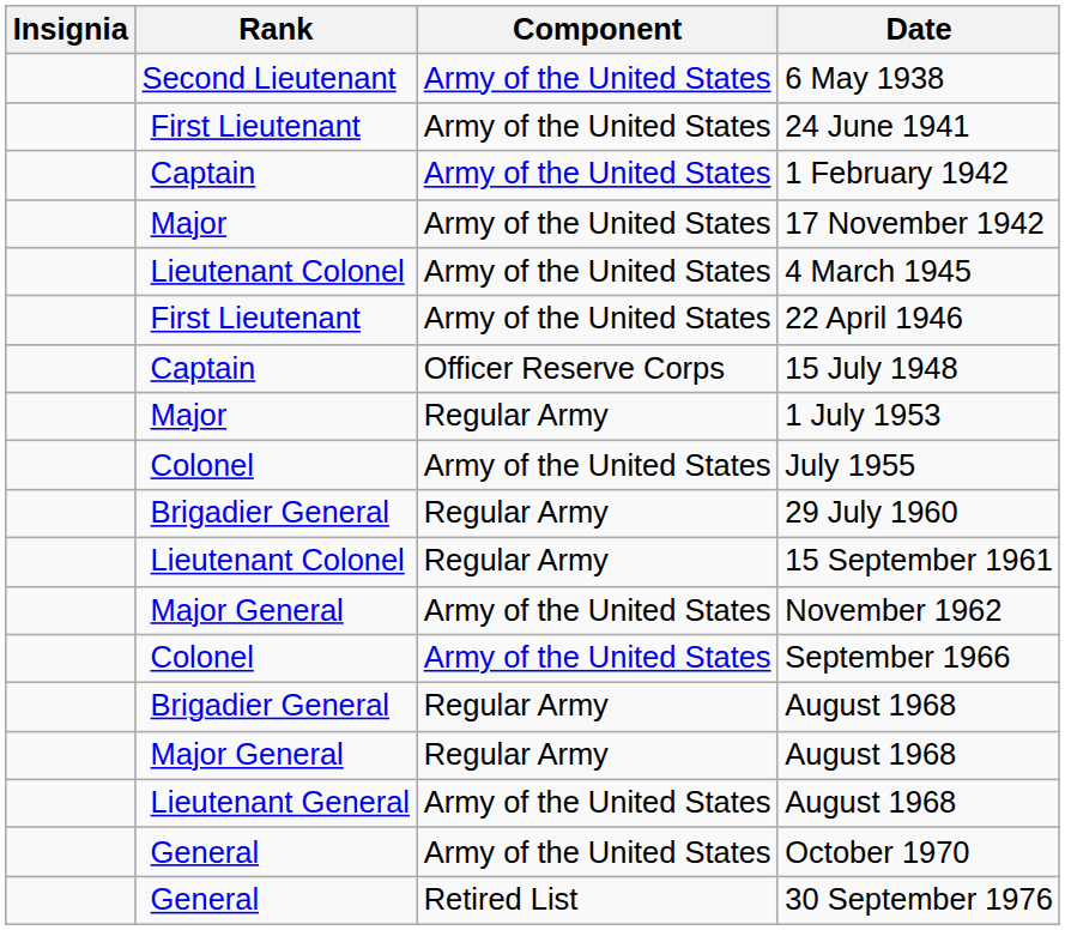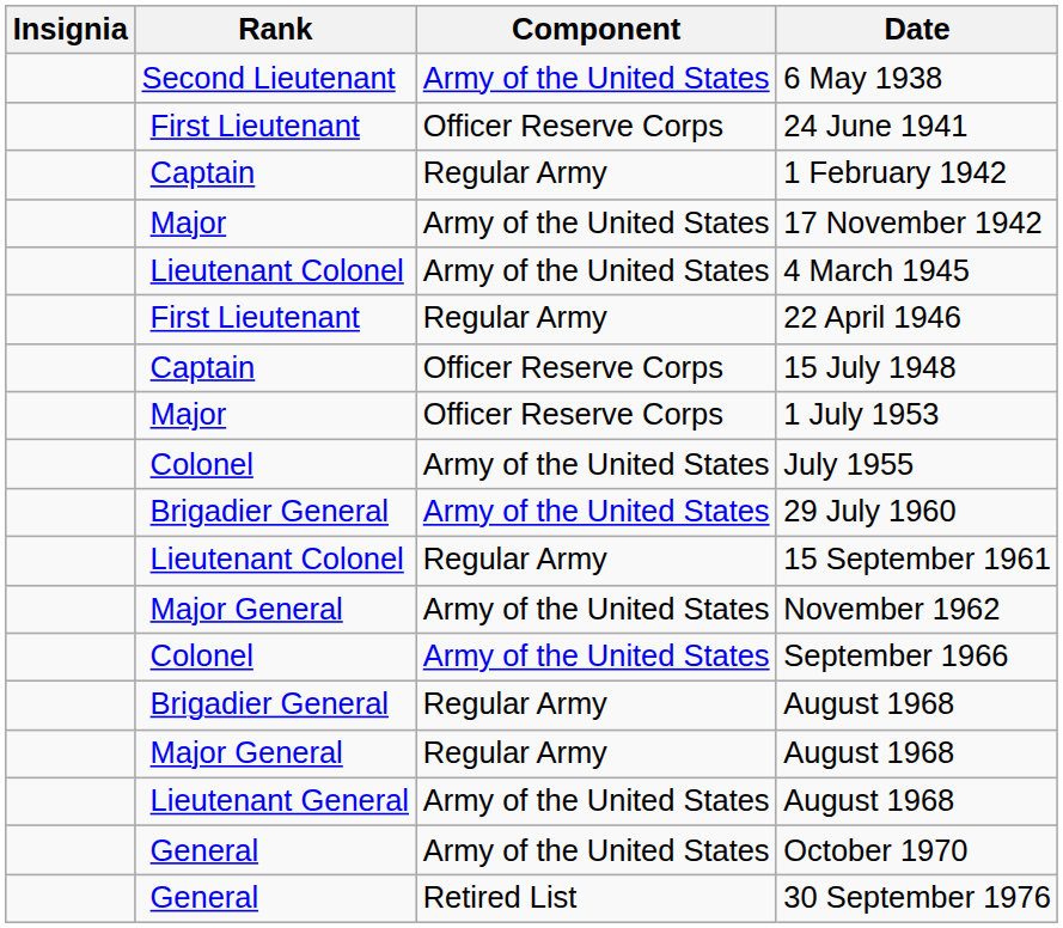24 June 1941 | Component: Army of the United States -> Officer Reserve Corps
1 February 1942 | Component: Army of the United States -> Regular Army
22 April 1946 | Component: Army of the United States -> Regular Army
1 July 1953 | Component: Regular Army -> Officer Reserve Corps
29 July 1960 | Component: Regular Army -> Army of the United States
